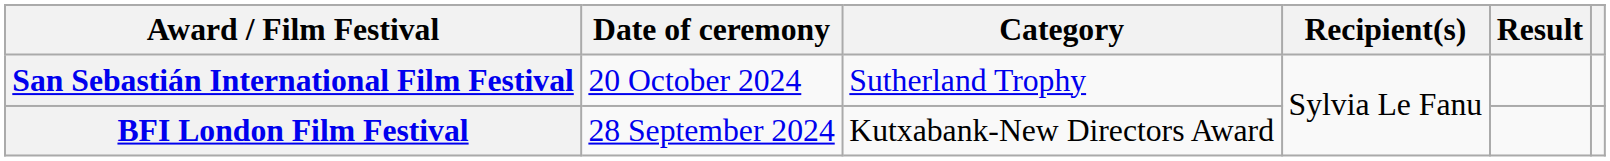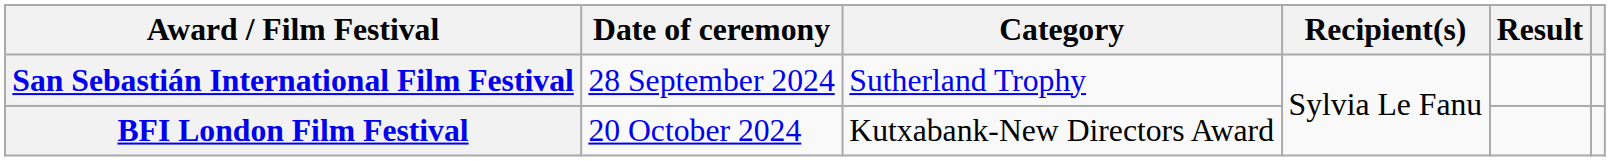San Sebastián International Film Festival | Date of ceremony: 20 October 2024 -> 28 September 2024
BFI London Film Festival | Date of ceremony: 28 September 2024 -> 20 October 2024
